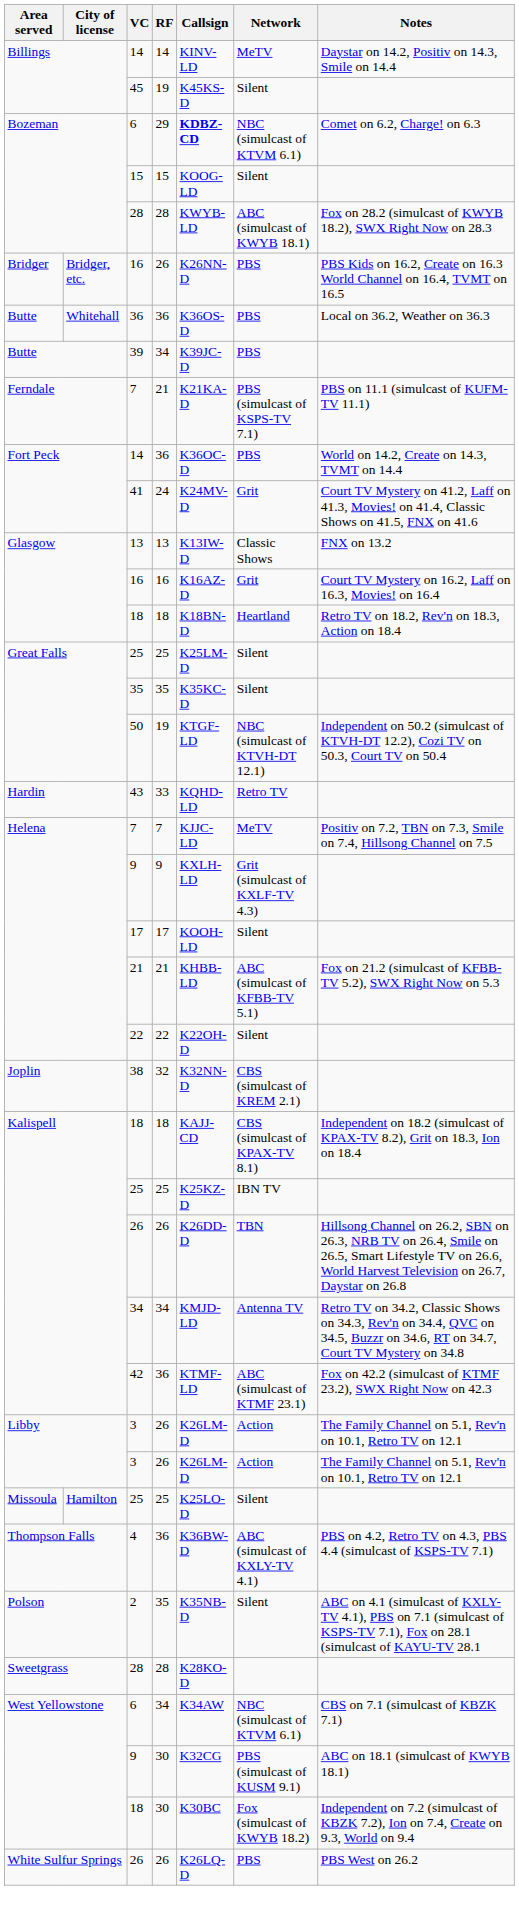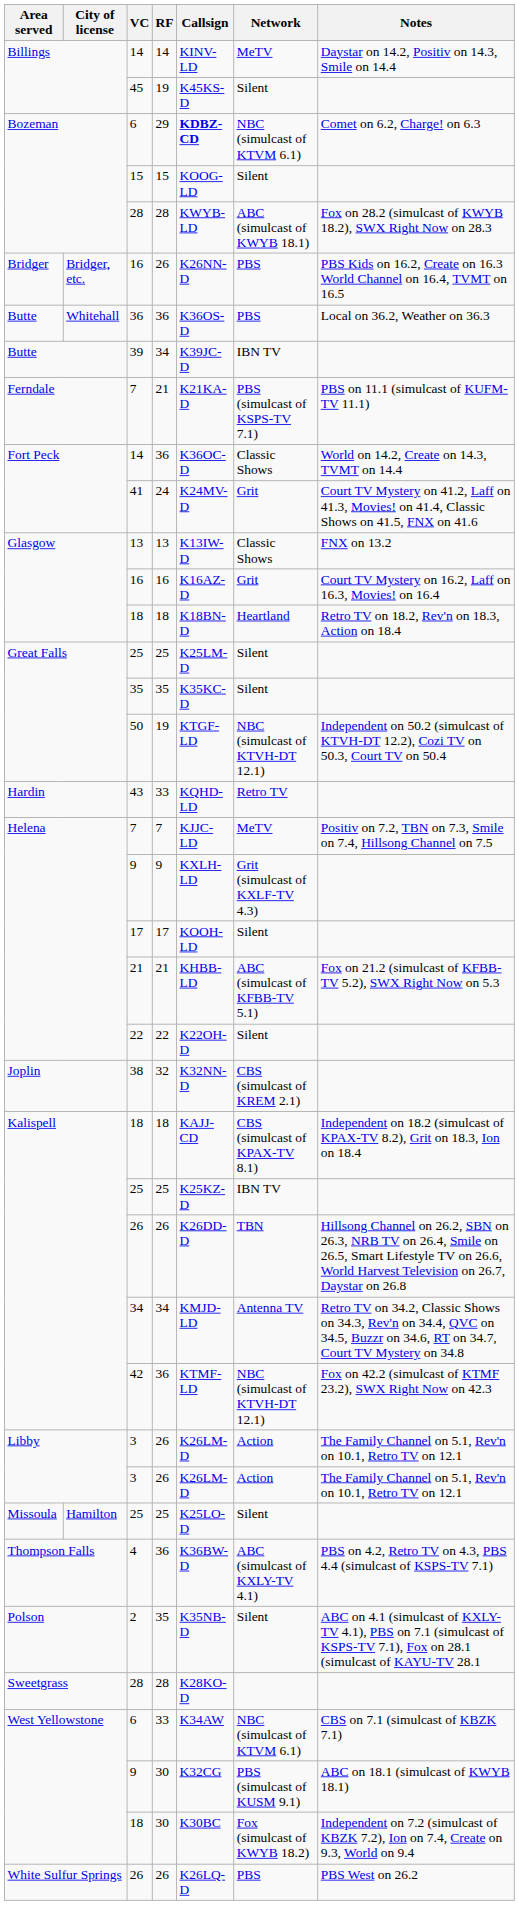39 | Network: PBS -> IBN TV
Fort Peck / 14 | Network: PBS -> Classic Shows
42 | Network: ABC (simulcast of KTMF 23.1) -> NBC (simulcast of KTVH-DT 12.1)
West Yellowstone / 6 | RF: 34 -> 33
